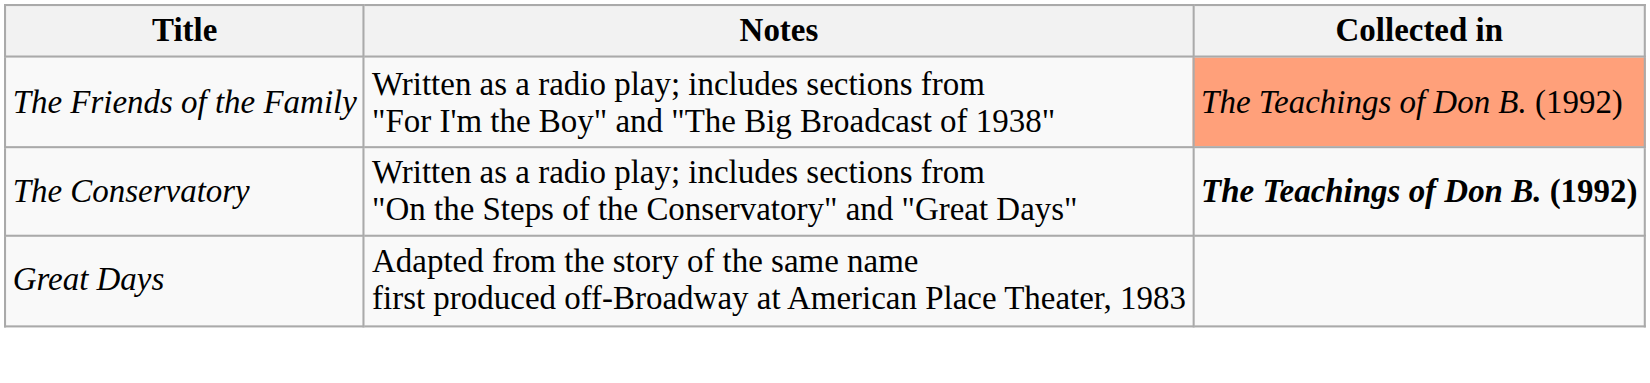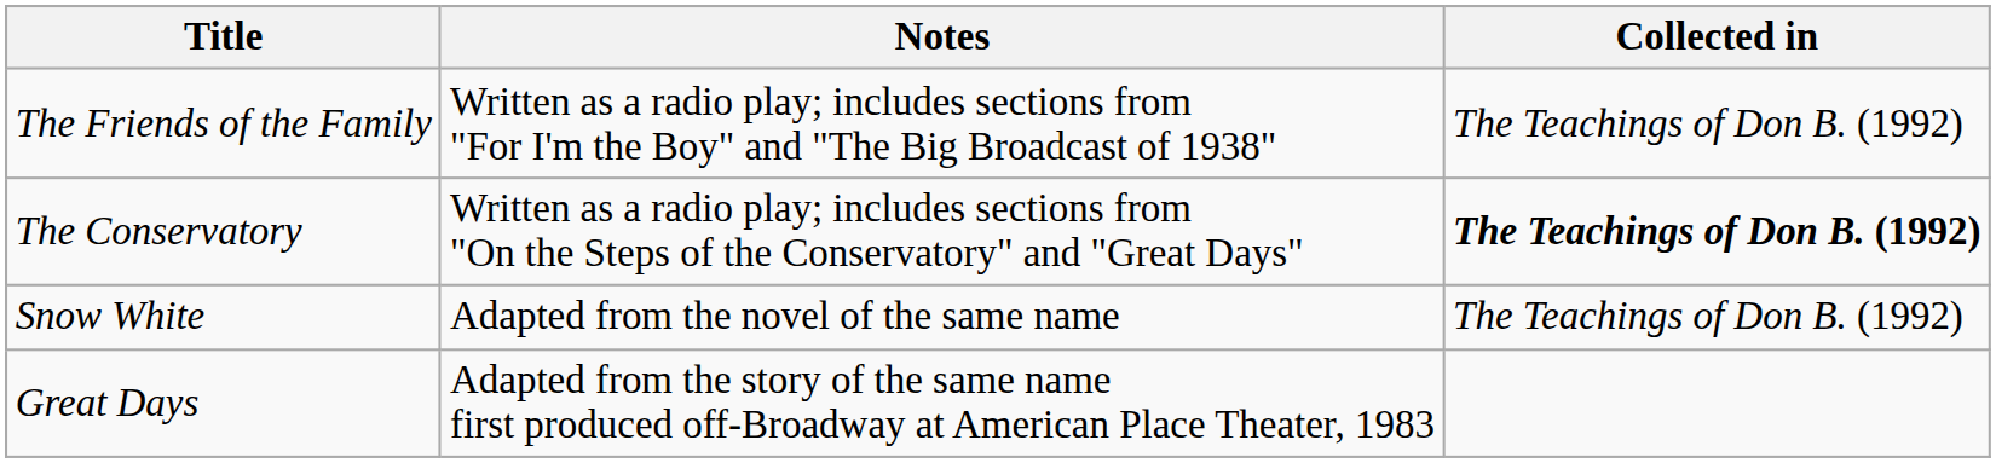The Friends of the Family | Collected in: lightsalmon background -> no background
+ row: Snow White | Adapted from the novel of the same name | The Teachings of Don B. (1992)
